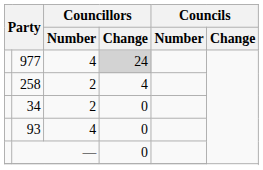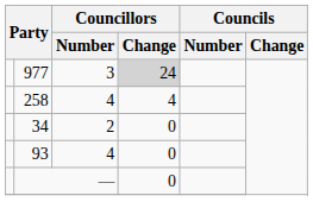977 | Councillors / Number: 4 -> 3
258 | Councillors / Number: 2 -> 4
